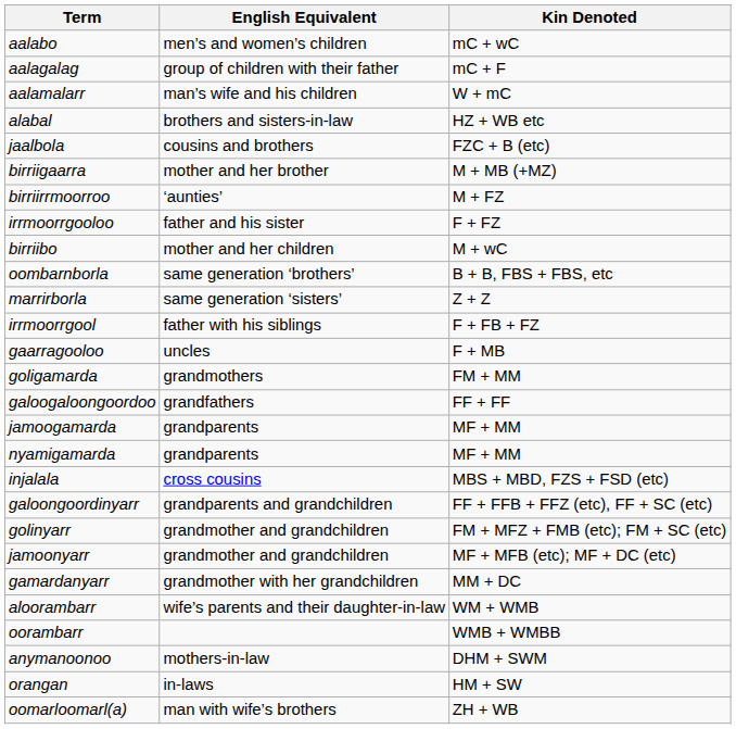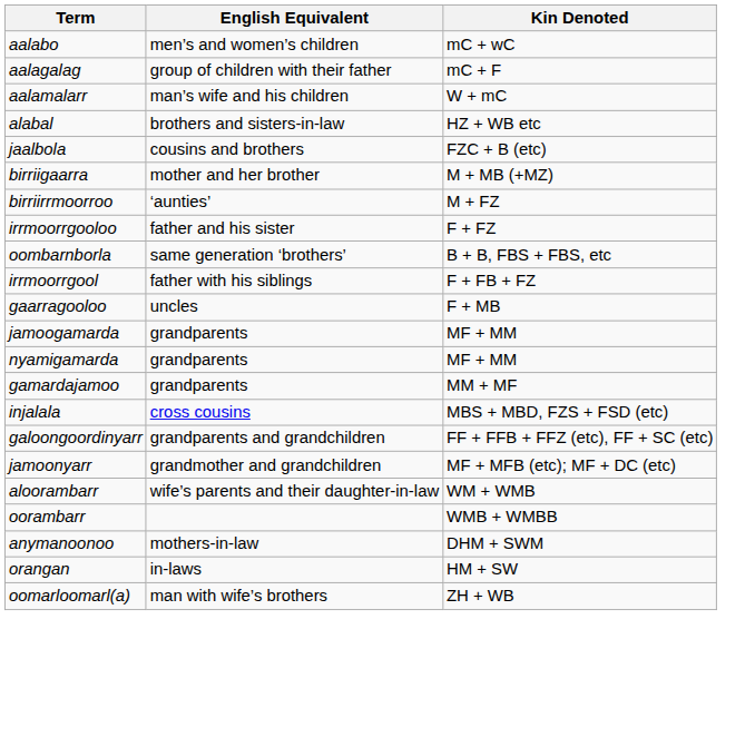- row: birriibo | mother and her children | M + wC
- row: marrirborla | same generation ‘sisters’ | Z + Z
- row: goligamarda | grandmothers | FM + MM
- row: galoogaloongoordoo | grandfathers | FF + FF
+ row: gamardajamoo | grandparents | MM + MF
- row: golinyarr | grandmother and grandchildren | FM + MFZ + FMB (etc); FM + SC (etc)
- row: gamardanyarr | grandmother with her grandchildren | MM + DC
